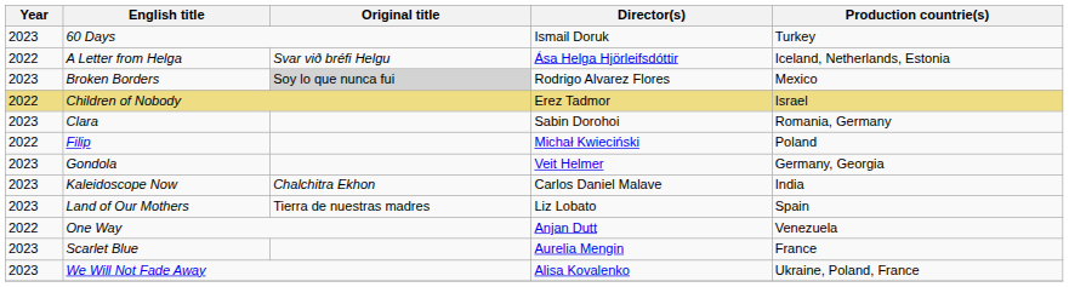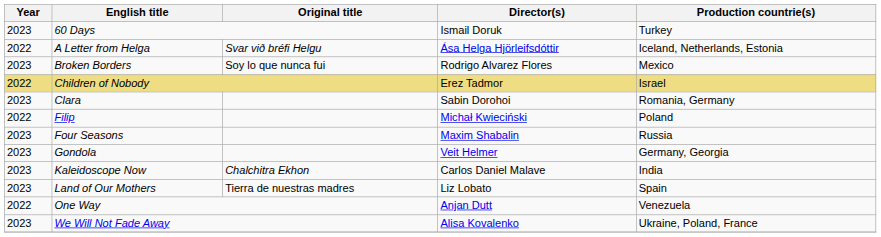Broken Borders | Original title: lightgrey background -> no background
+ row: 2023 | Four Seasons | Maxim Shabalin | Russia
- row: 2023 | Scarlet Blue | Aurelia Mengin | France
